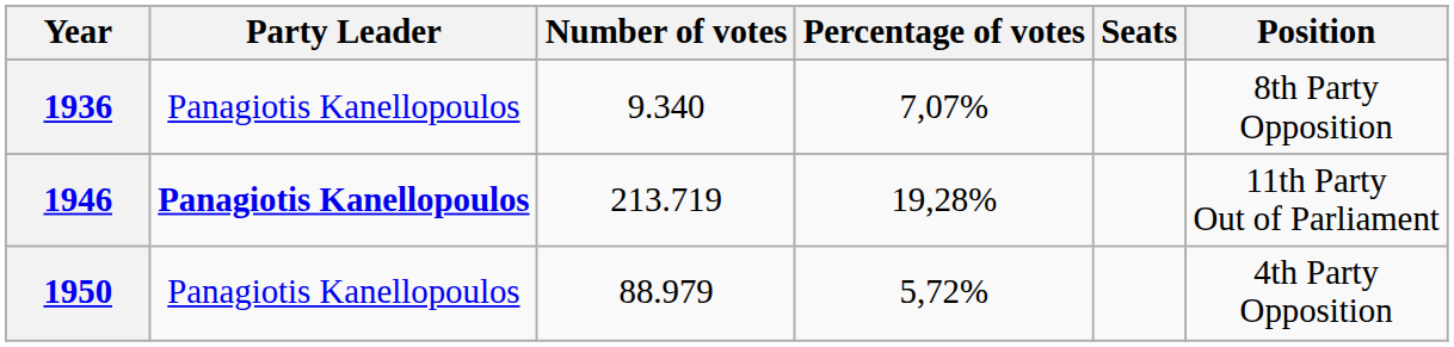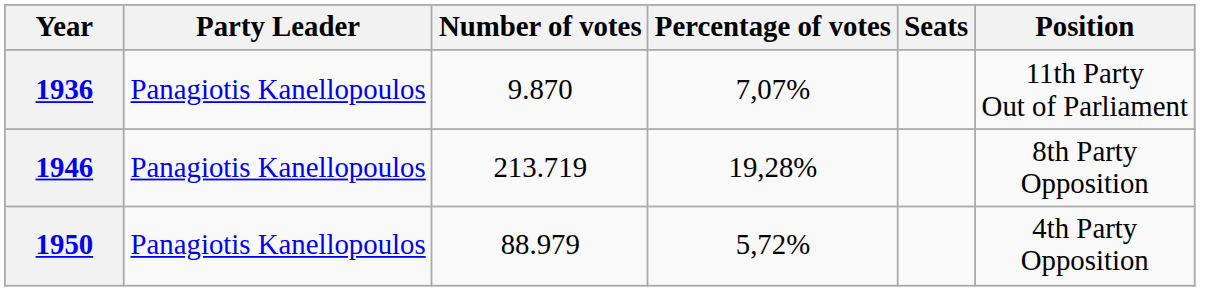1936 | Number of votes: 9.340 -> 9.870
1936 | Position: 8th Party Opposition -> 11th Party Out of Parliament
1946 | Party Leader: bold -> normal
1946 | Position: 11th Party Out of Parliament -> 8th Party Opposition
